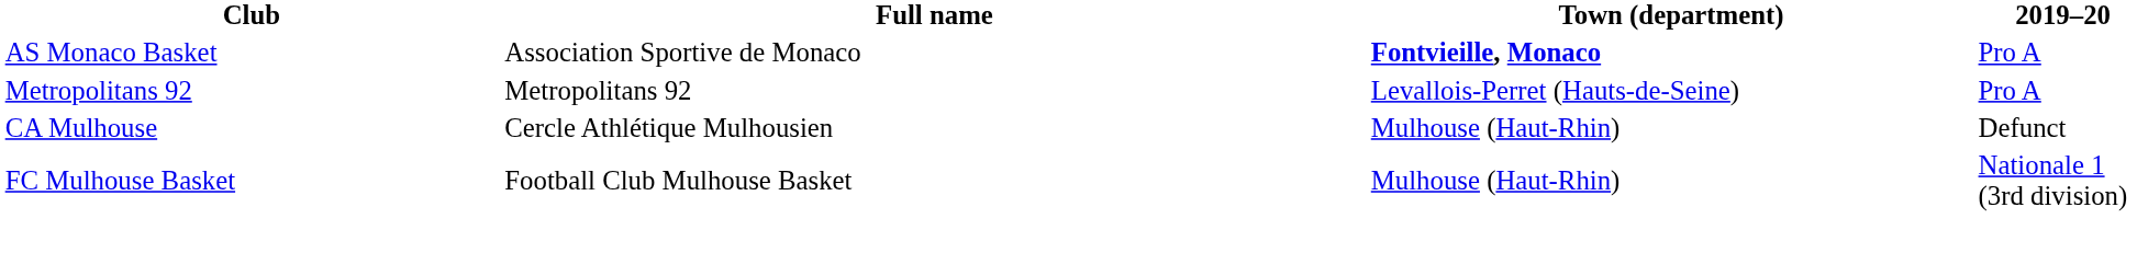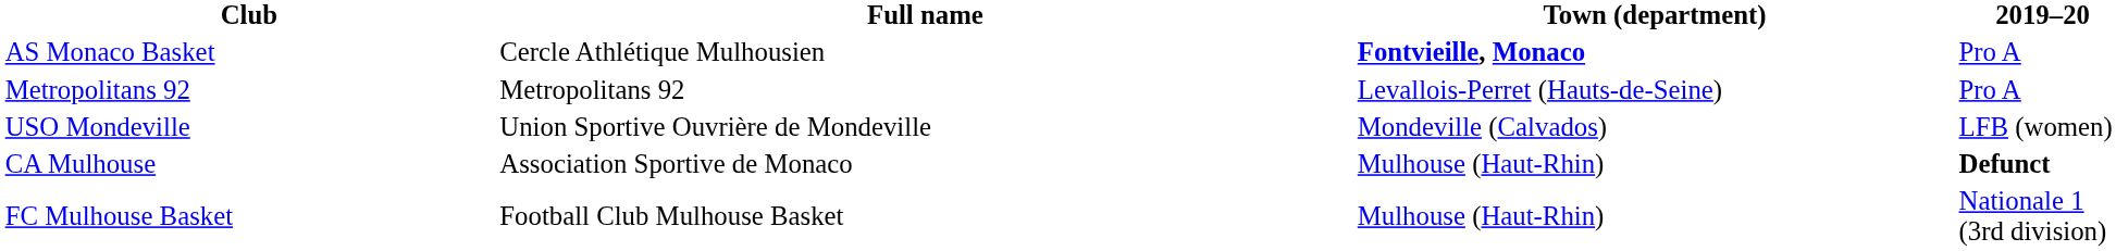AS Monaco Basket | Full name: Association Sportive de Monaco -> Cercle Athlétique Mulhousien
+ row: USO Mondeville | Union Sportive Ouvrière de Mondeville | Mondeville (Calvados) | LFB (women)
CA Mulhouse | Full name: Cercle Athlétique Mulhousien -> Association Sportive de Monaco
CA Mulhouse | 2019–20: normal -> bold
